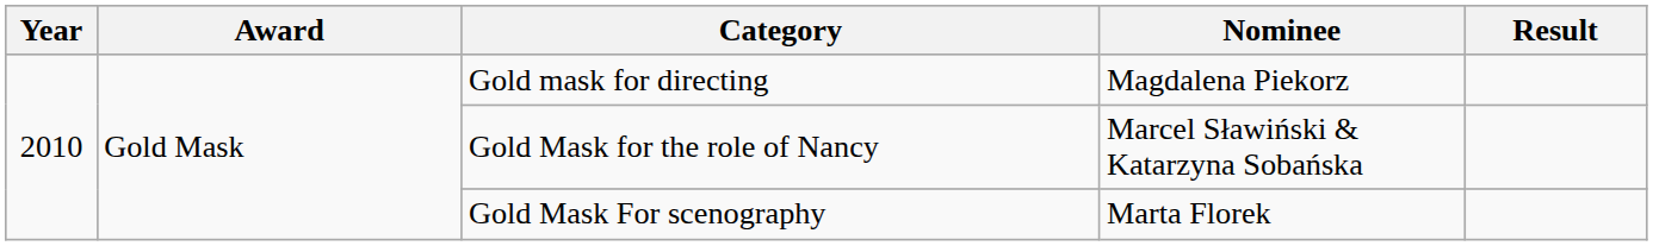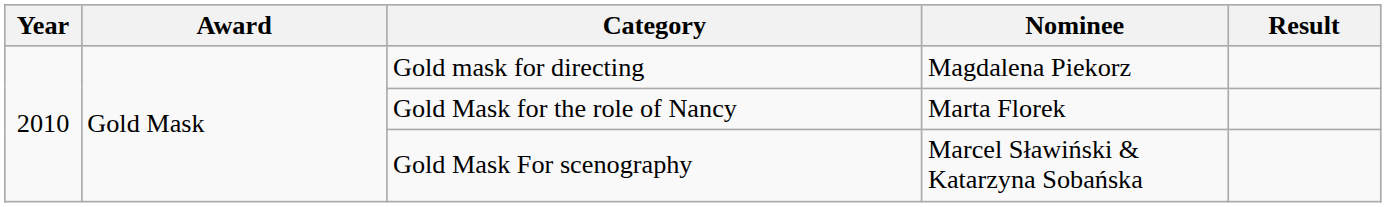Gold Mask for the role of Nancy | Nominee: Marcel Sławiński & Katarzyna Sobańska -> Marta Florek
Gold Mask For scenography | Nominee: Marta Florek -> Marcel Sławiński & Katarzyna Sobańska
